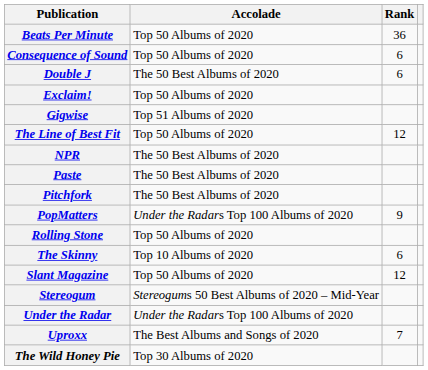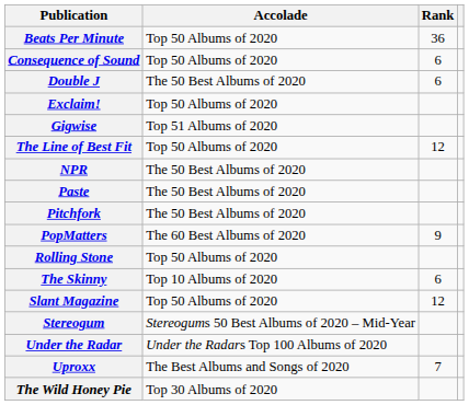PopMatters | Accolade: Under the Radars Top 100 Albums of 2020 -> The 60 Best Albums of 2020
